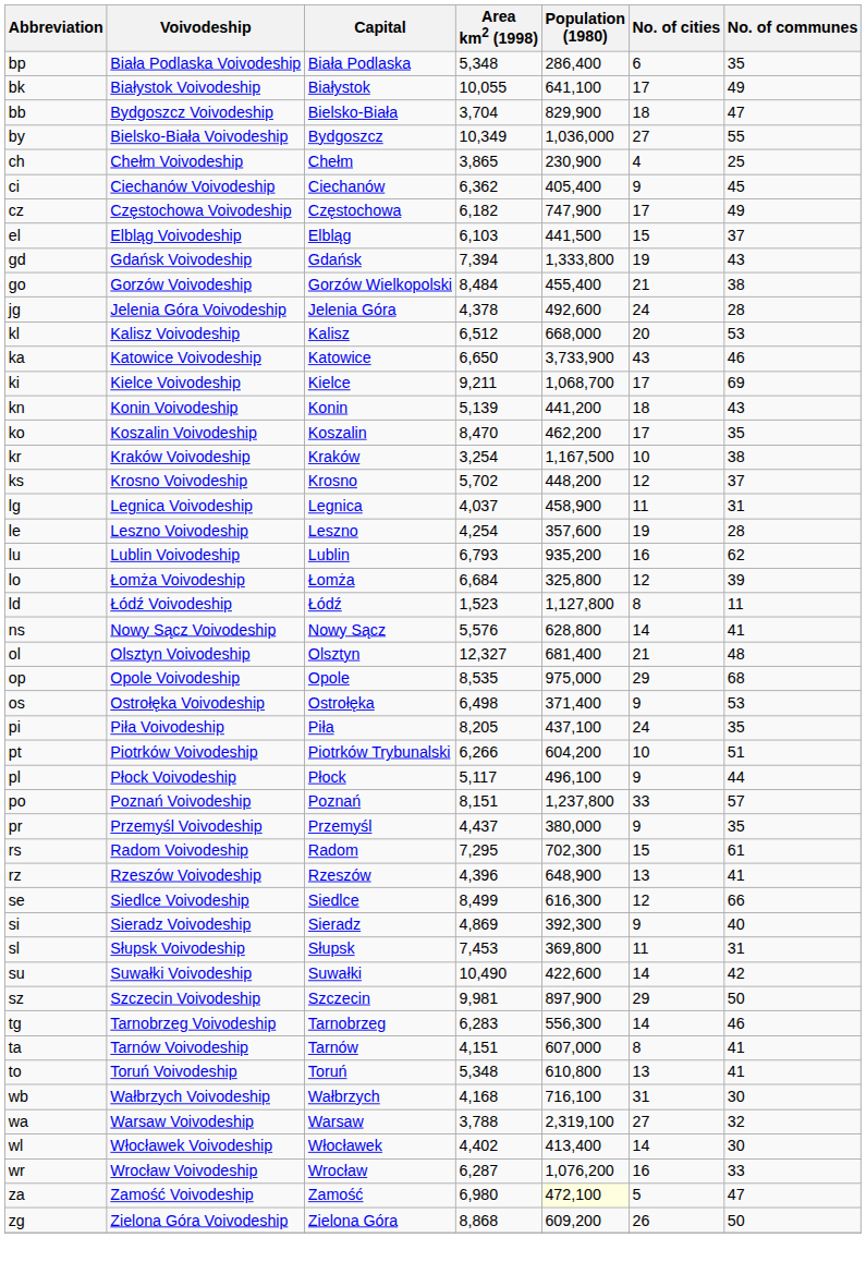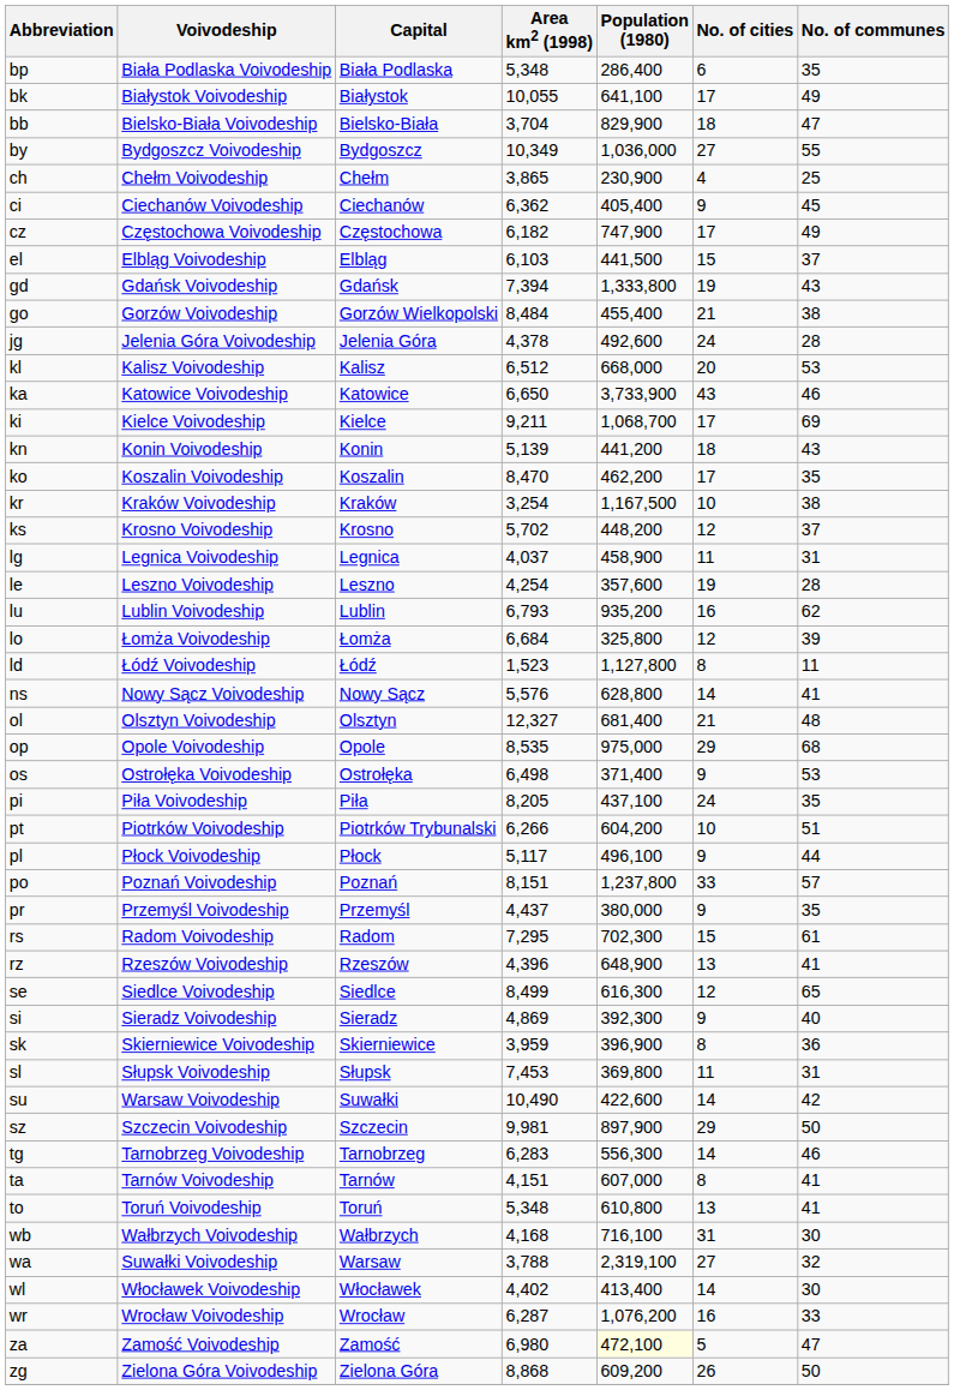bb | Voivodeship: Bydgoszcz Voivodeship -> Bielsko-Biała Voivodeship
by | Voivodeship: Bielsko-Biała Voivodeship -> Bydgoszcz Voivodeship
se | No. of communes: 66 -> 65
+ row: sk | Skierniewice Voivodeship | Skierniewice | 3,959 | 396,900 | 8 | 36
su | Voivodeship: Suwałki Voivodeship -> Warsaw Voivodeship
wa | Voivodeship: Warsaw Voivodeship -> Suwałki Voivodeship
